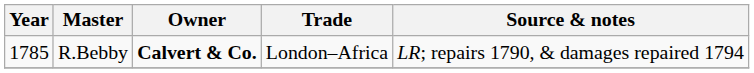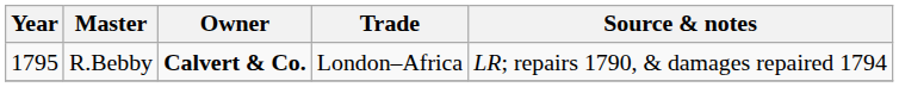R.Bebby | Year: 1785 -> 1795
